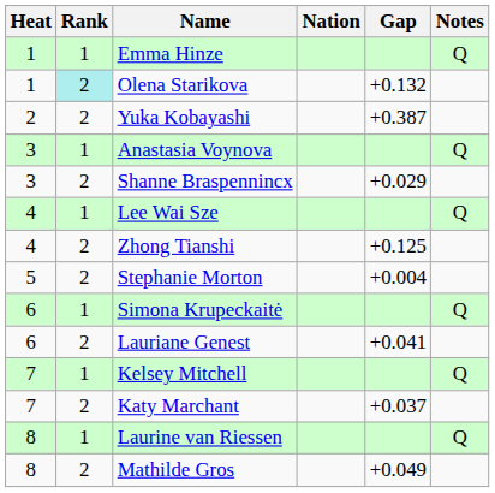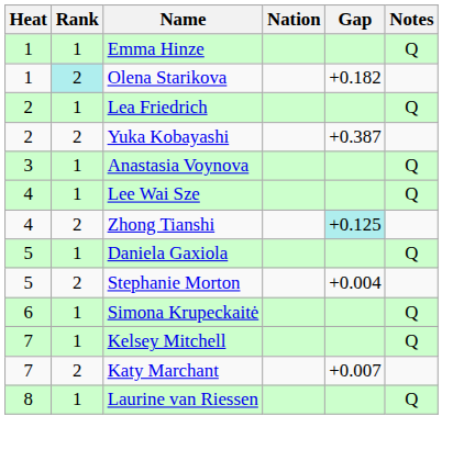Olena Starikova | Gap: +0.132 -> +0.182
+ row: 2 | 1 | Lea Friedrich | Q
- row: 3 | 2 | Shanne Braspennincx | +0.029
Zhong Tianshi | Gap: no background -> paleturquoise background
+ row: 5 | 1 | Daniela Gaxiola | Q
- row: 6 | 2 | Lauriane Genest | +0.041
Katy Marchant | Gap: +0.037 -> +0.007
- row: 8 | 2 | Mathilde Gros | +0.049
